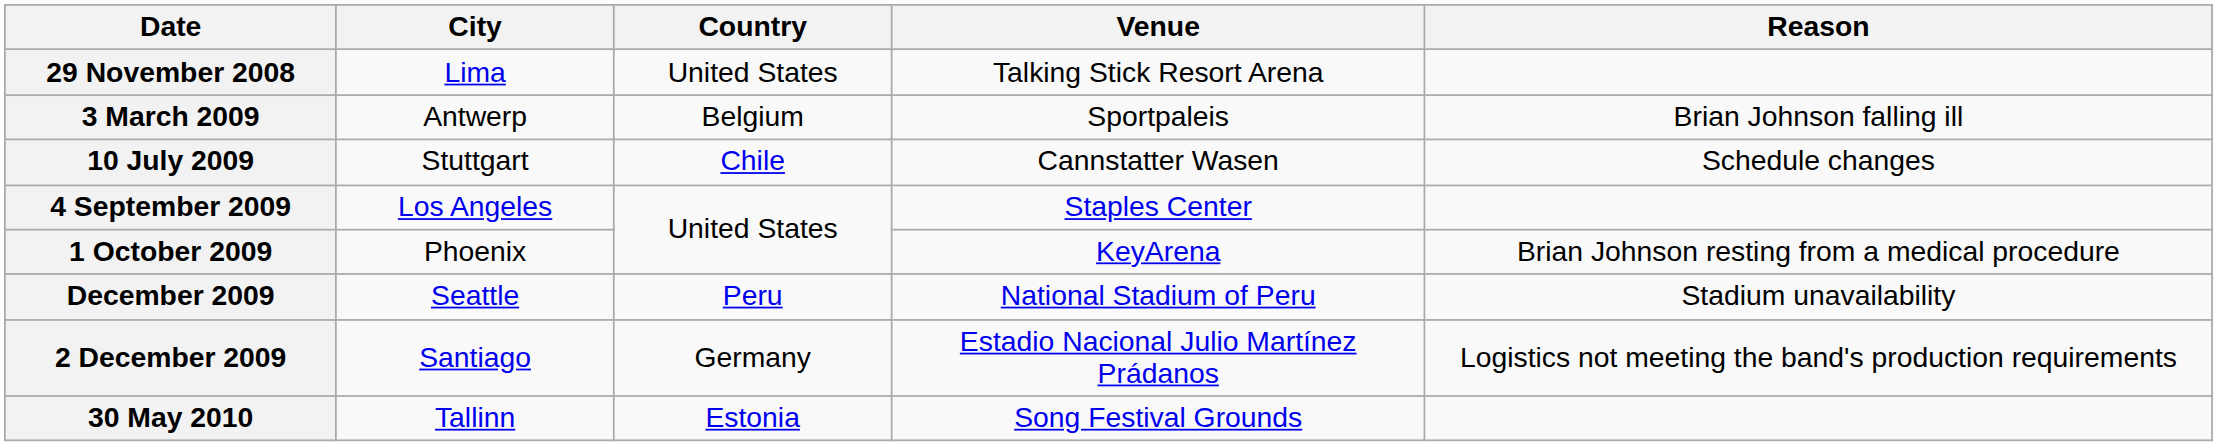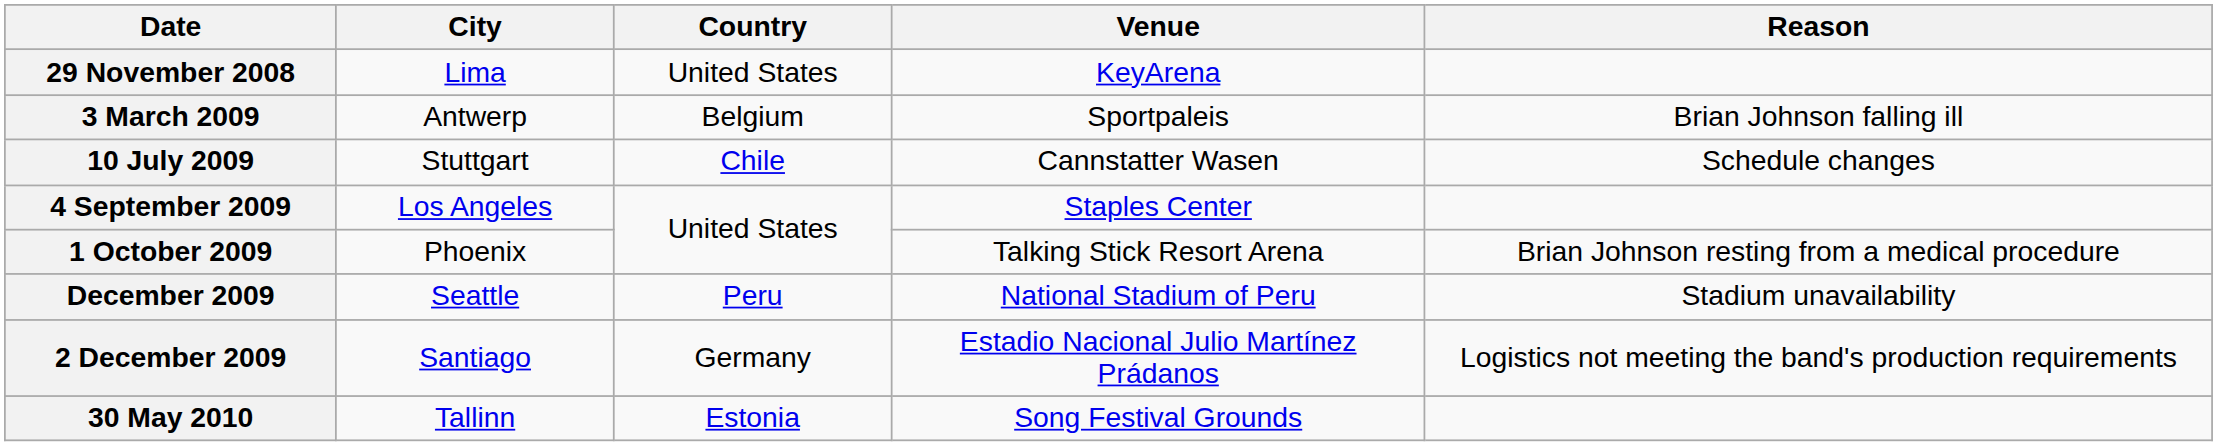29 November 2008 | Venue: Talking Stick Resort Arena -> KeyArena
1 October 2009 | Venue: KeyArena -> Talking Stick Resort Arena
